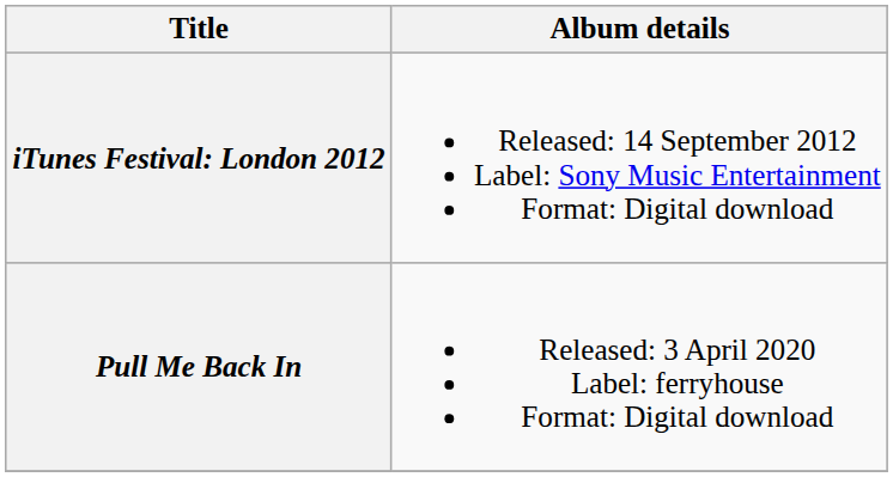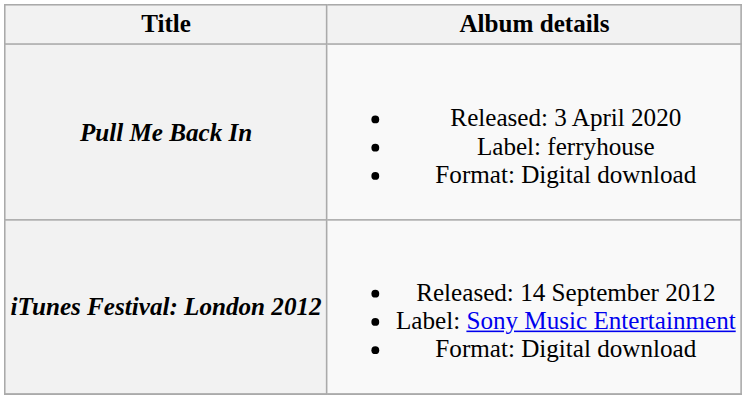rows swapped: iTunes Festival: London 2012 <-> Pull Me Back In
